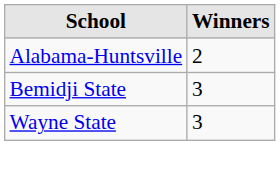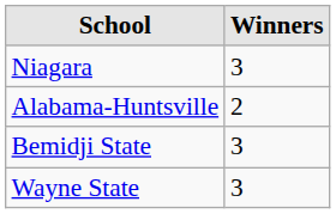+ row: Niagara | 3
